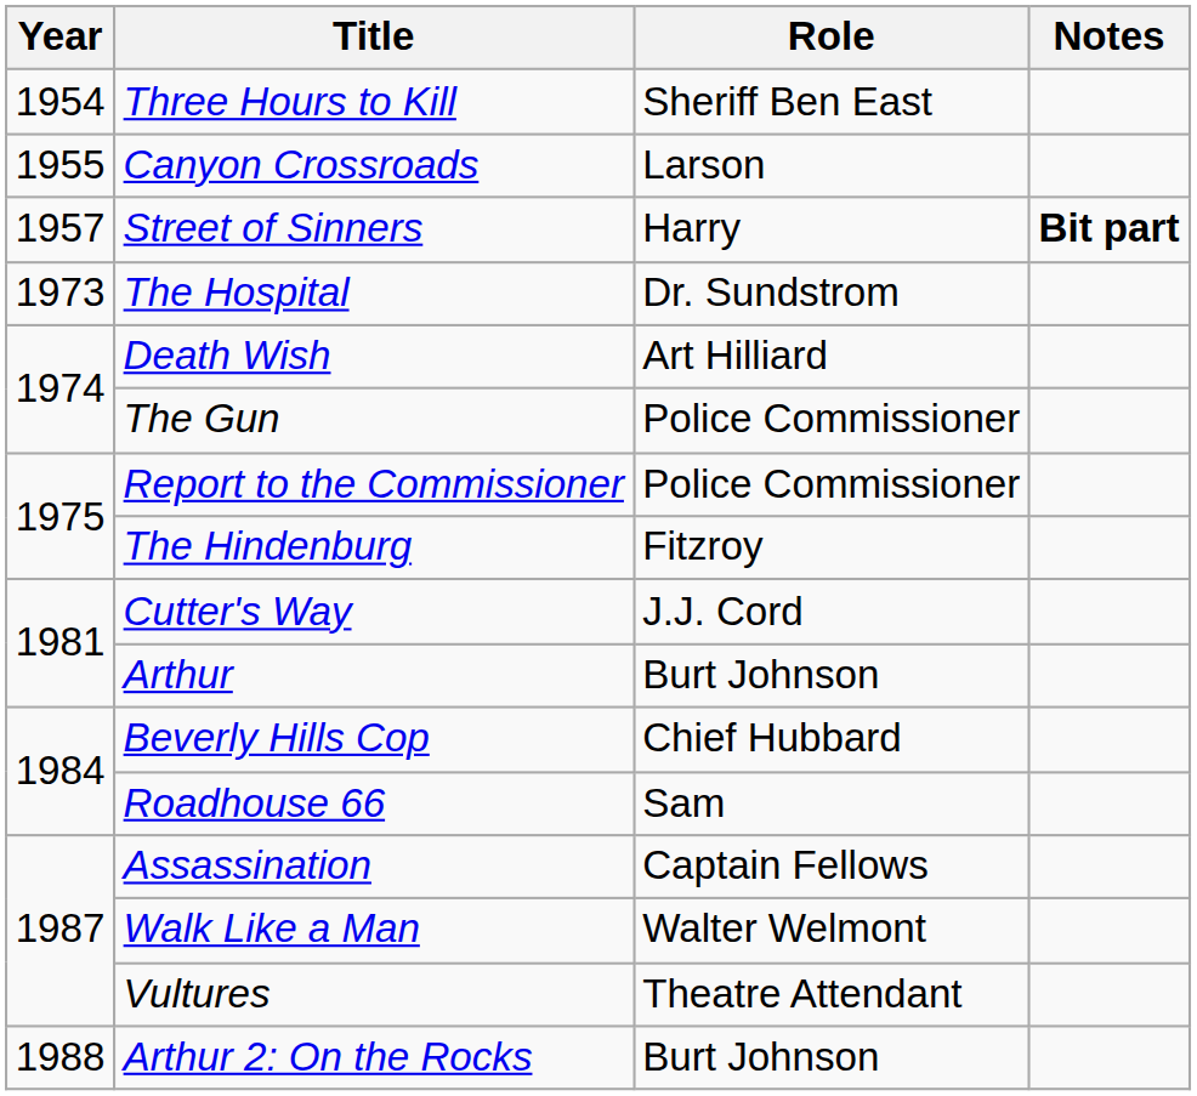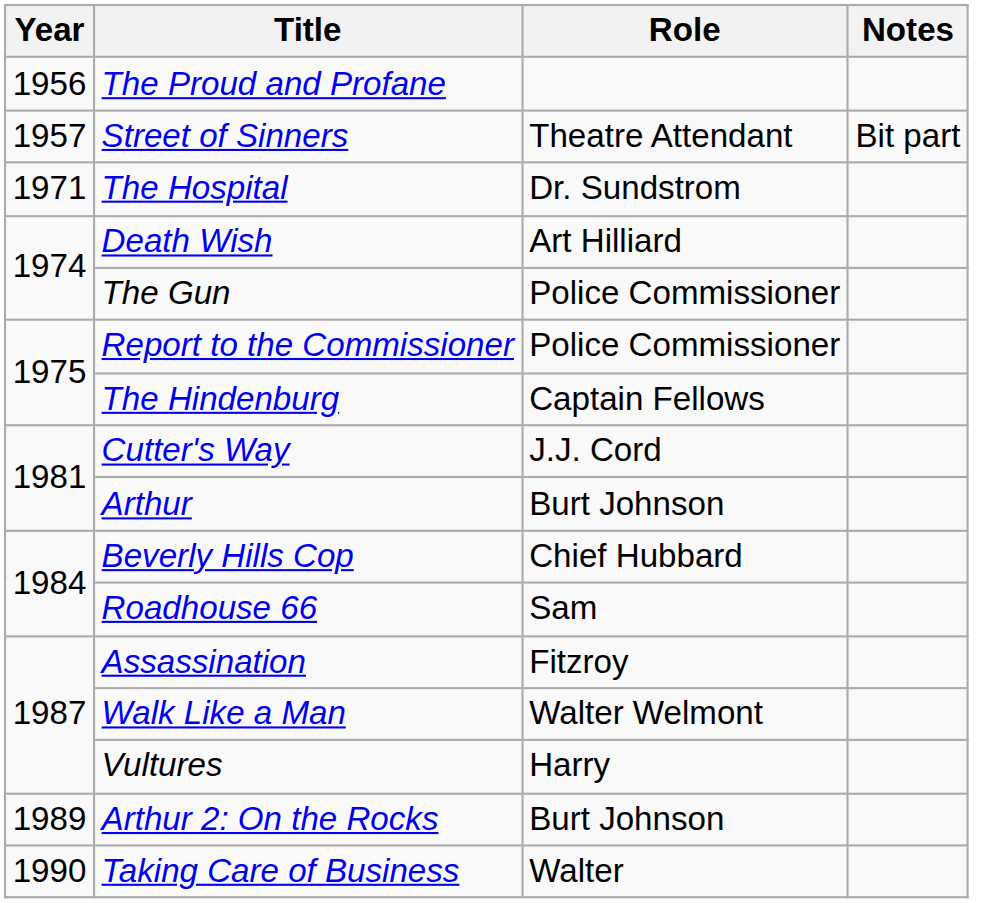- row: 1954 | Three Hours to Kill | Sheriff Ben East
- row: 1955 | Canyon Crossroads | Larson
+ row: 1956 | The Proud and Profane
Street of Sinners | Role: Harry -> Theatre Attendant
Street of Sinners | Notes: bold -> normal
The Hospital | Year: 1973 -> 1971
The Hindenburg | Role: Fitzroy -> Captain Fellows
Assassination | Role: Captain Fellows -> Fitzroy
Vultures | Role: Theatre Attendant -> Harry
Arthur 2: On the Rocks | Year: 1988 -> 1989
+ row: 1990 | Taking Care of Business | Walter
